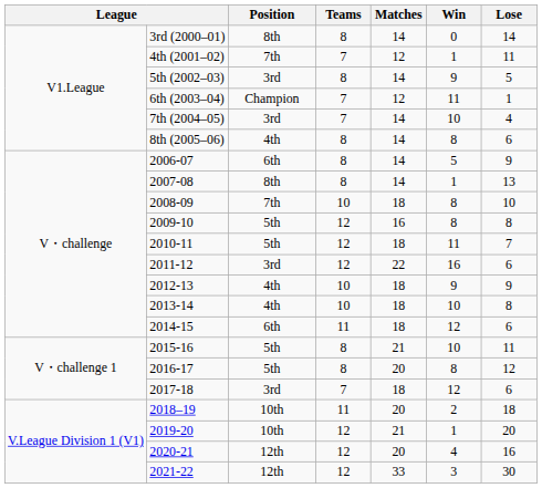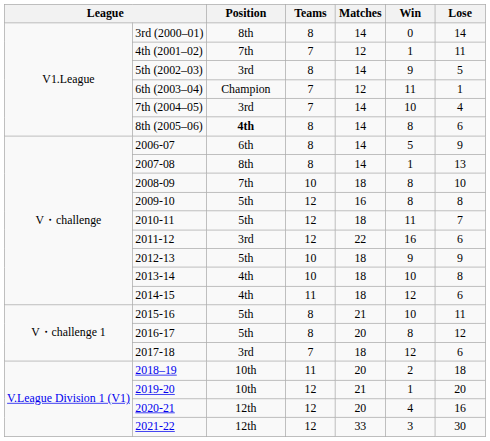8th (2005–06) | Position: normal -> bold
2012-13 | Position: 4th -> 5th
2014-15 | Position: 6th -> 4th
